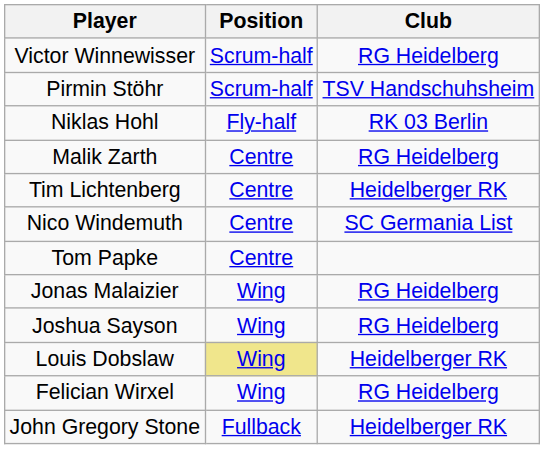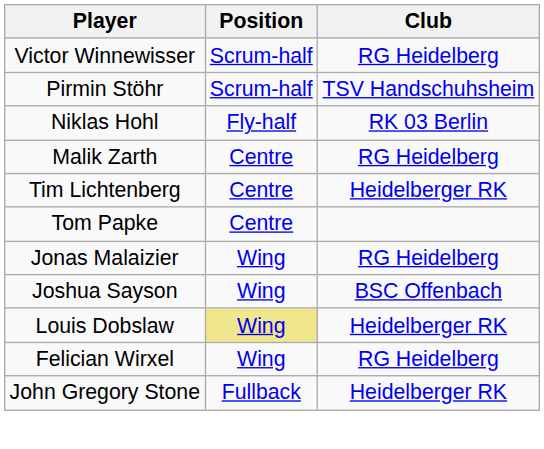- row: Nico Windemuth | Centre | SC Germania List
Joshua Sayson | Club: RG Heidelberg -> BSC Offenbach
